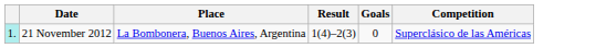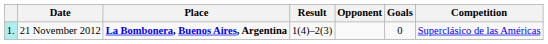+ column: Opponent
21 November 2012 | Place: normal -> bold
